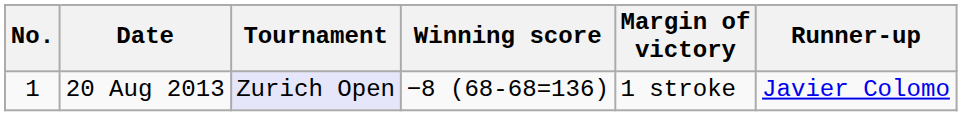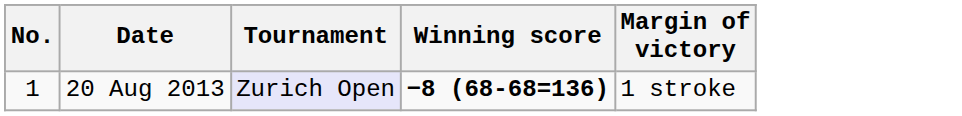- column: Runner-up | Javier Colomo
20 Aug 2013 | Winning score: normal -> bold
